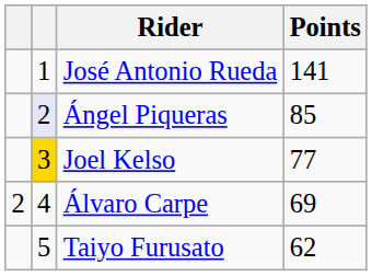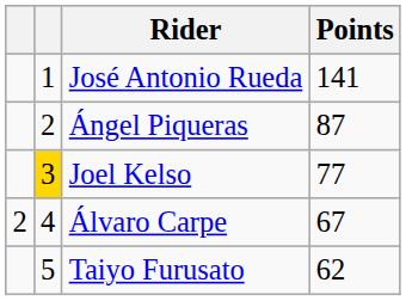Ángel Piqueras | column 2: lavender background -> no background
Ángel Piqueras | Points: 85 -> 87
Álvaro Carpe | Points: 69 -> 67
